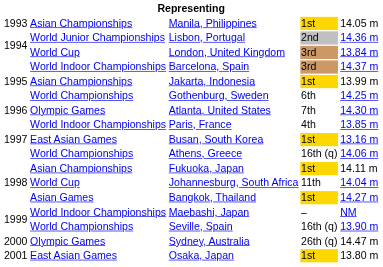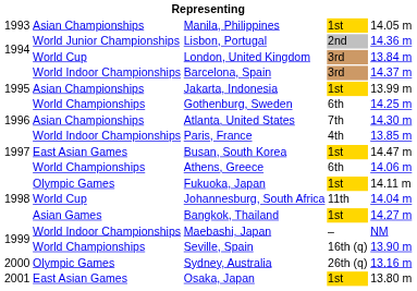Atlanta, United States | column 2: Olympic Games -> Asian Championships
Busan, South Korea | column 5: 13.16 m -> 14.47 m
Athens, Greece | column 4: 16th (q) -> 6th
Fukuoka, Japan | column 2: Asian Championships -> Olympic Games
Sydney, Australia | column 5: 14.47 m -> 13.16 m
